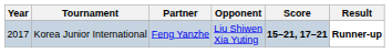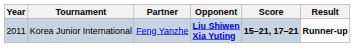Korea Junior International | Year: 2017 -> 2011
Korea Junior International | Opponent: normal -> bold
